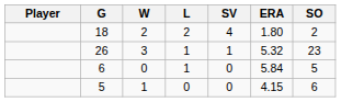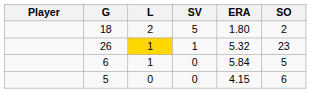- column: W | 2 | 3 | 0 | 1
18 | SV: 4 -> 5
26 | L: no background -> gold background
